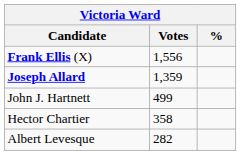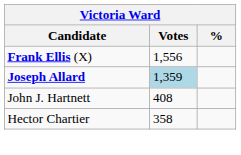Joseph Allard | Votes: no background -> lightblue background
John J. Hartnett | Votes: 499 -> 408
- row: Albert Levesque | 282
